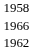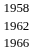rows swapped: 1962 <-> 1966
